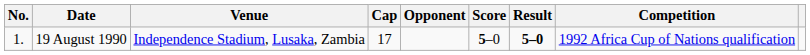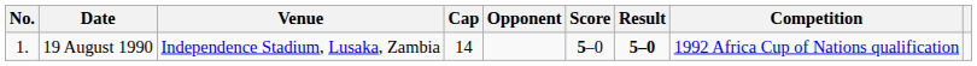19 August 1990 | Cap: 17 -> 14
